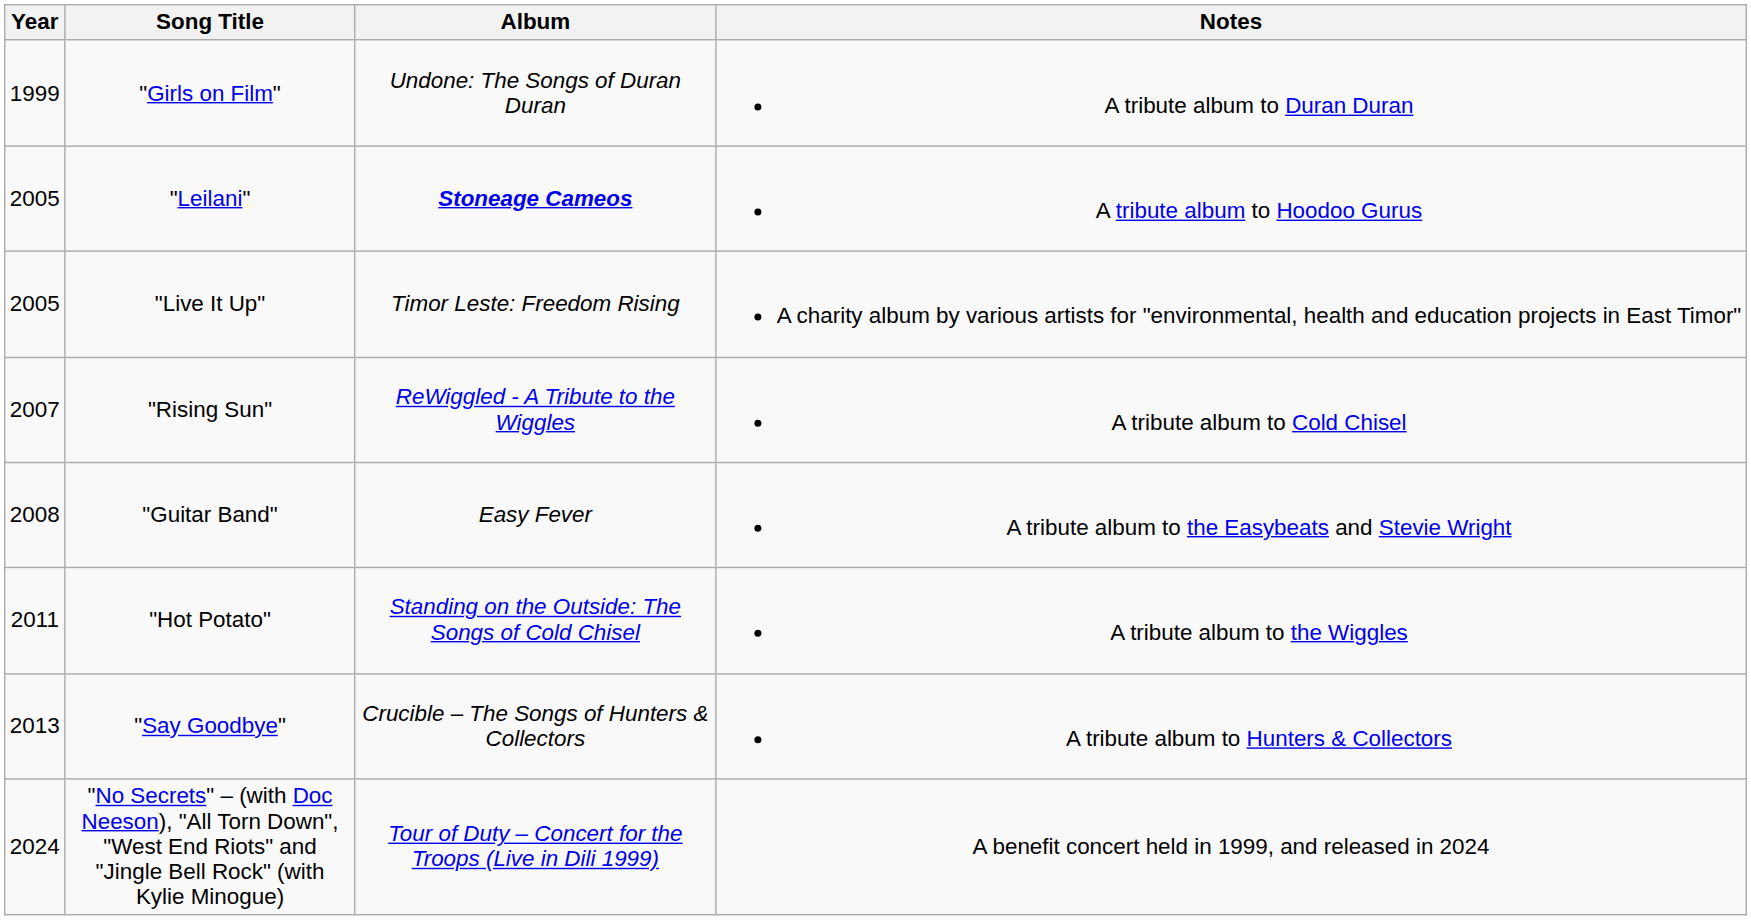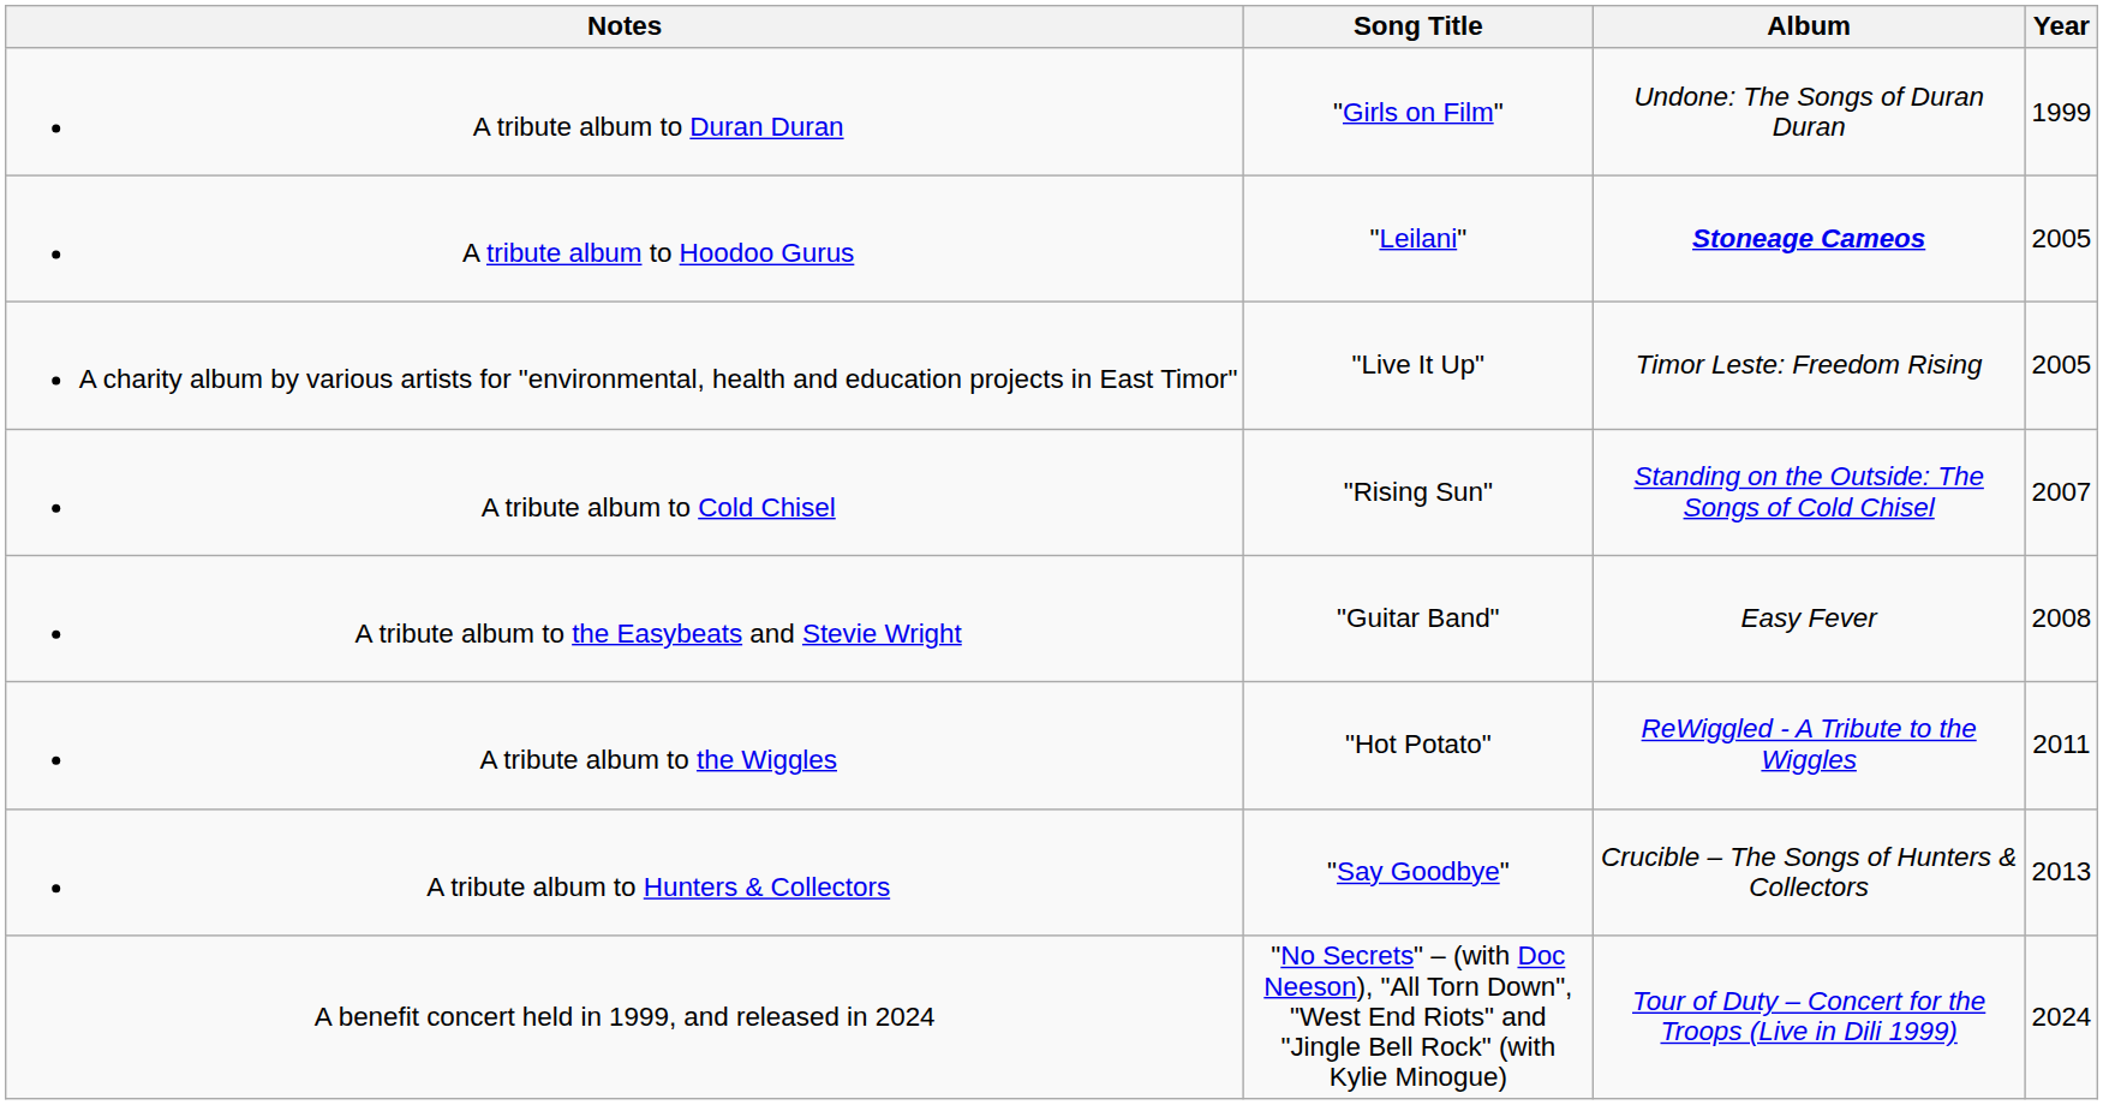columns swapped: Year <-> Notes
"Rising Sun" | Album: ReWiggled - A Tribute to the Wiggles -> Standing on the Outside: The Songs of Cold Chisel
"Hot Potato" | Album: Standing on the Outside: The Songs of Cold Chisel -> ReWiggled - A Tribute to the Wiggles
